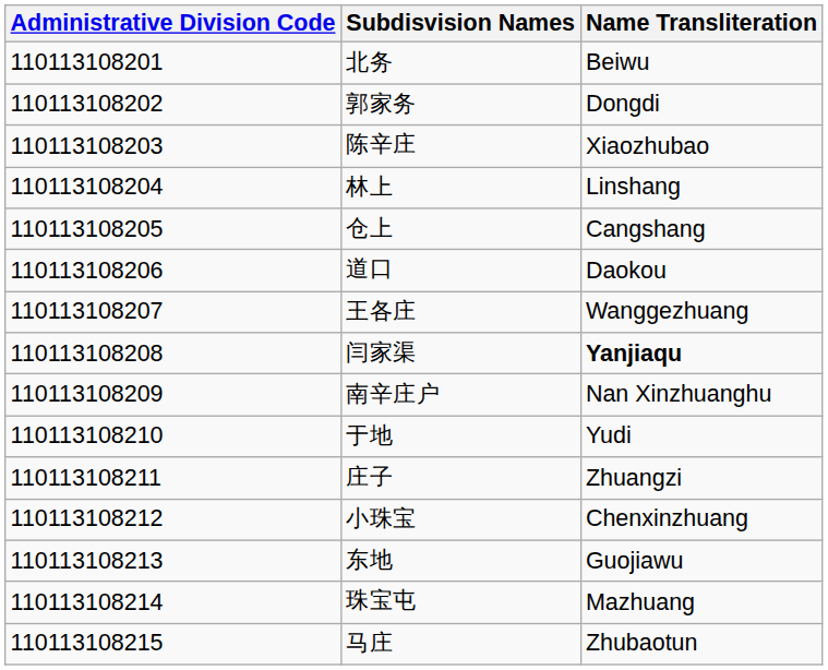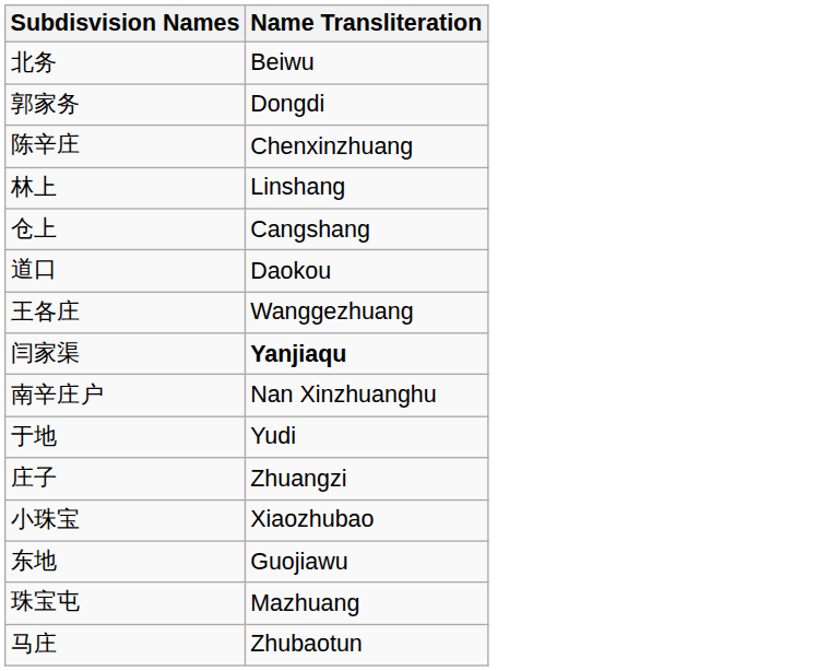- column: Administrative Division Code | 110113108201 | 110113108202 | 110113108203 | 110113108204 | 110113108205 | 110113108206 | 110113108207 | 110113108208 | 110113108209 | 110113108210 | 110113108211 | 110113108212 | 110113108213 | 110113108214 | 110113108215
陈辛庄 | Name Transliteration: Xiaozhubao -> Chenxinzhuang
小珠宝 | Name Transliteration: Chenxinzhuang -> Xiaozhubao
